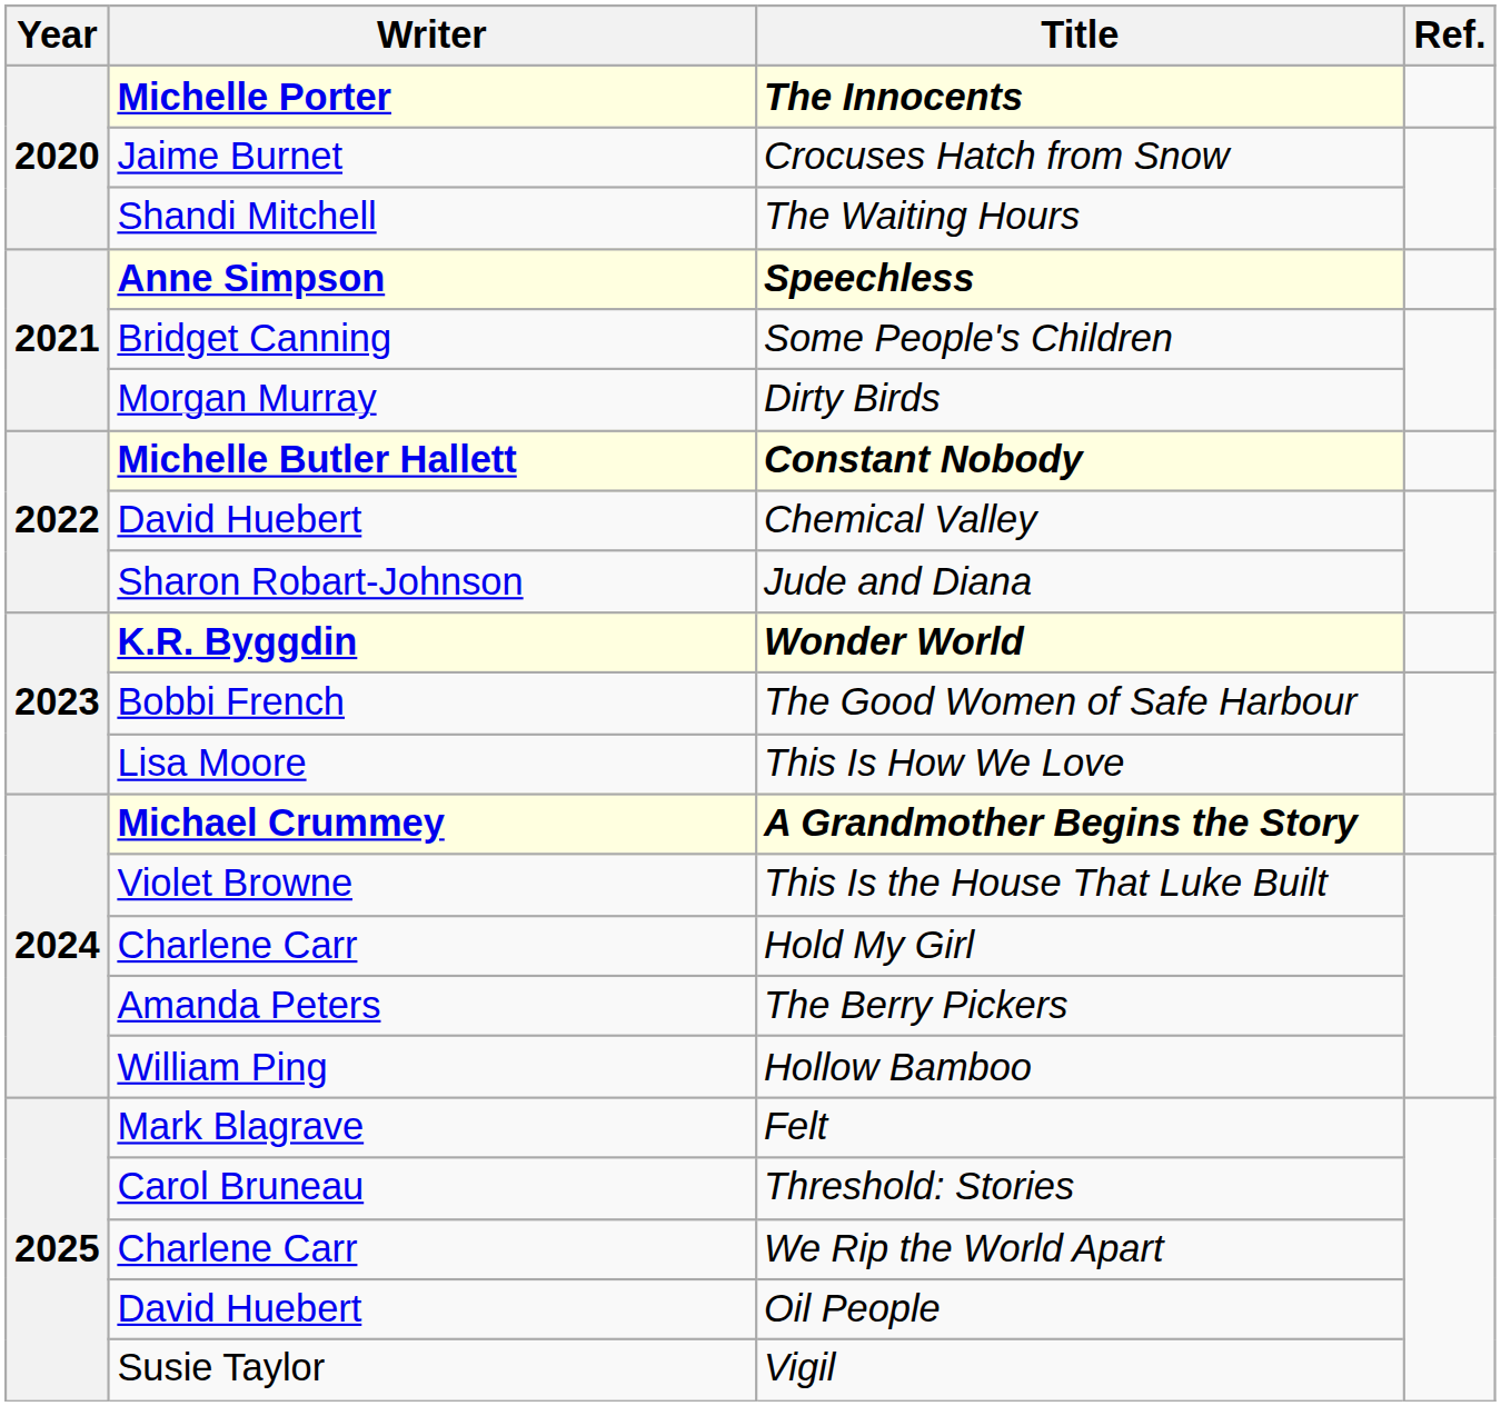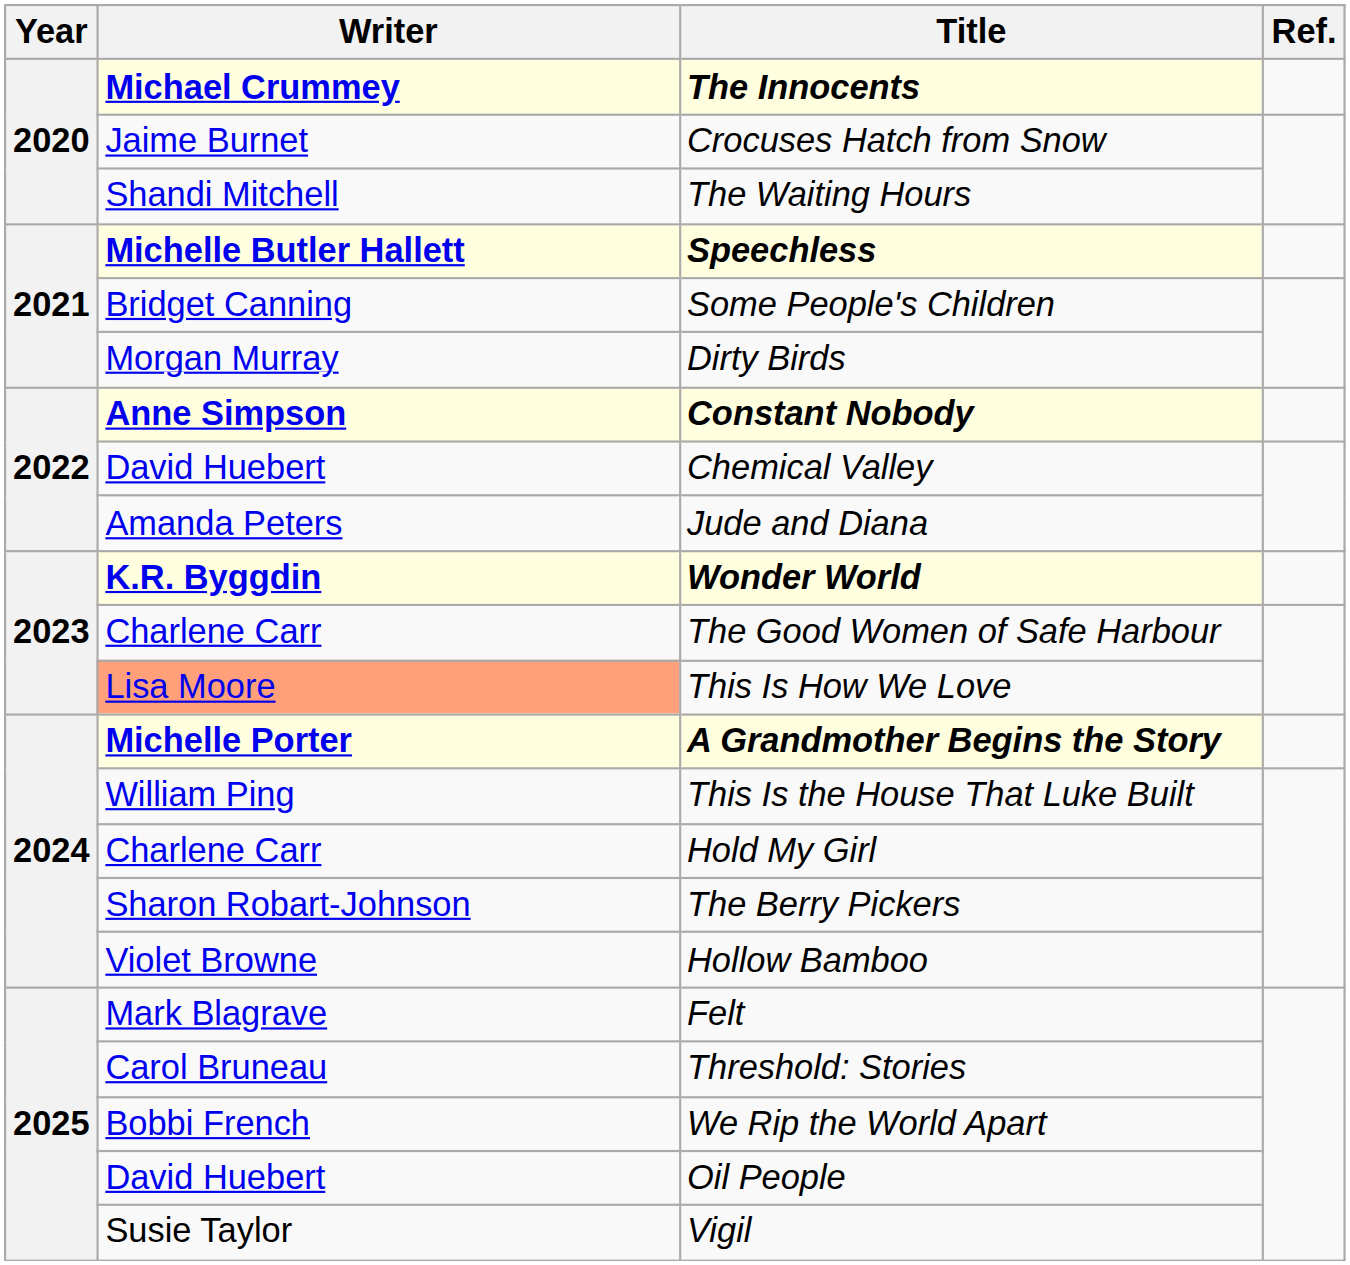The Innocents | Writer: Michelle Porter -> Michael Crummey
Speechless | Writer: Anne Simpson -> Michelle Butler Hallett
Constant Nobody | Writer: Michelle Butler Hallett -> Anne Simpson
Jude and Diana | Writer: Sharon Robart-Johnson -> Amanda Peters
The Good Women of Safe Harbour | Writer: Bobbi French -> Charlene Carr
This Is How We Love | Writer: no background -> lightsalmon background
A Grandmother Begins the Story | Writer: Michael Crummey -> Michelle Porter
This Is the House That Luke Built | Writer: Violet Browne -> William Ping
The Berry Pickers | Writer: Amanda Peters -> Sharon Robart-Johnson
Hollow Bamboo | Writer: William Ping -> Violet Browne
We Rip the World Apart | Writer: Charlene Carr -> Bobbi French
